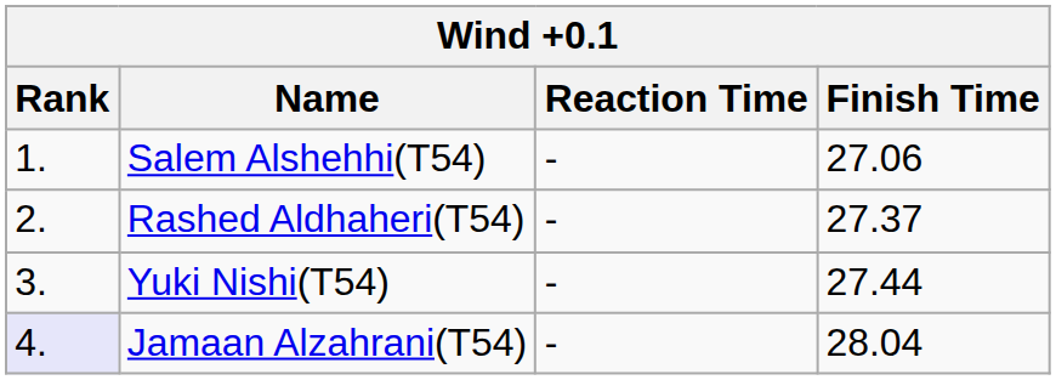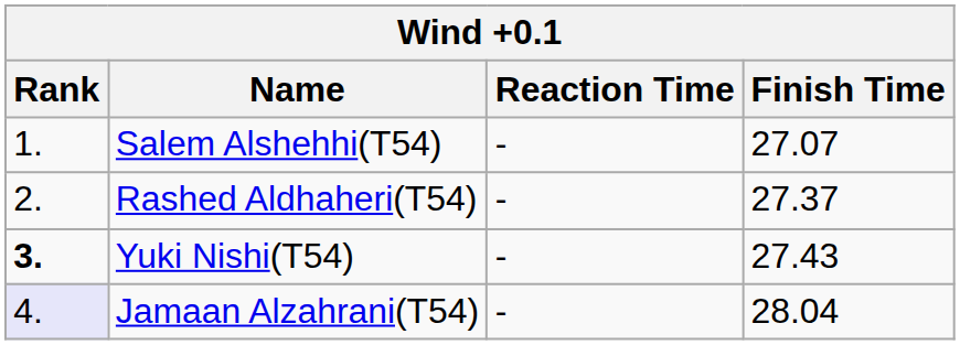Salem Alshehhi(T54) | Finish Time: 27.06 -> 27.07
Yuki Nishi(T54) | Rank: normal -> bold
Yuki Nishi(T54) | Finish Time: 27.44 -> 27.43
